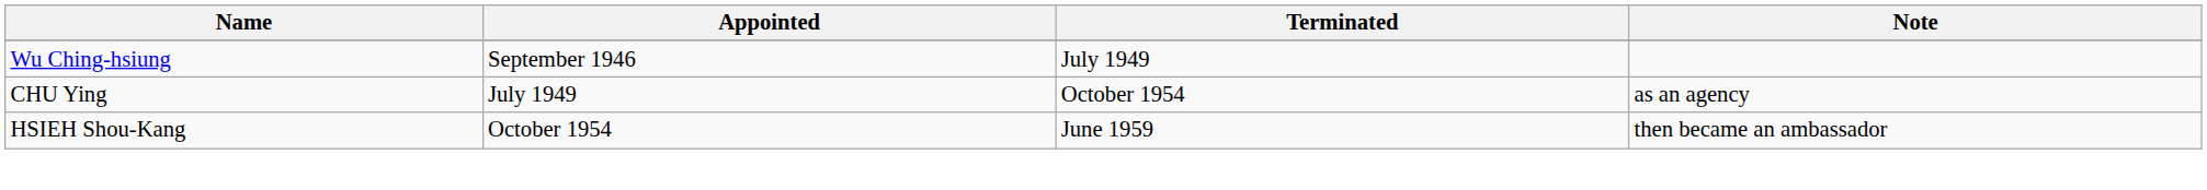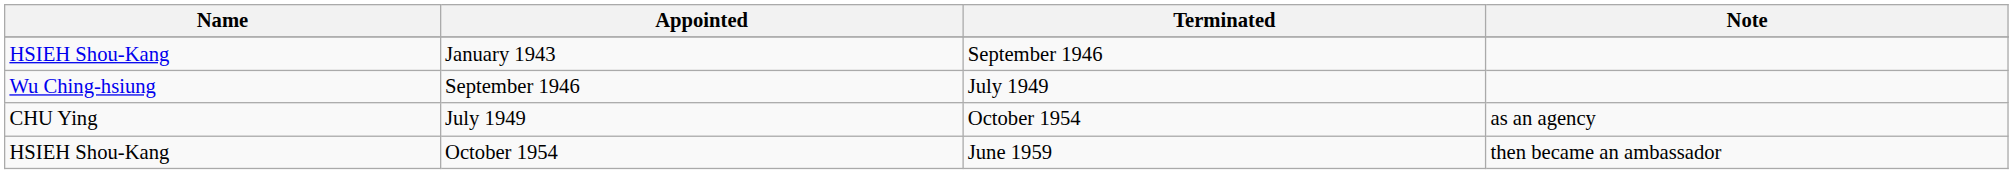+ row: HSIEH Shou-Kang | January 1943 | September 1946
